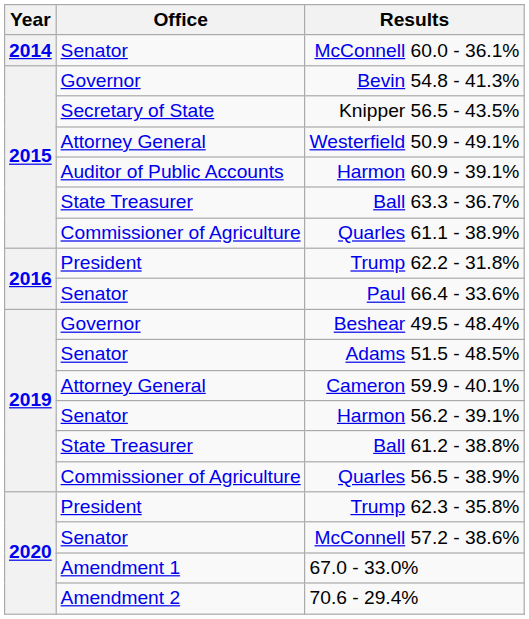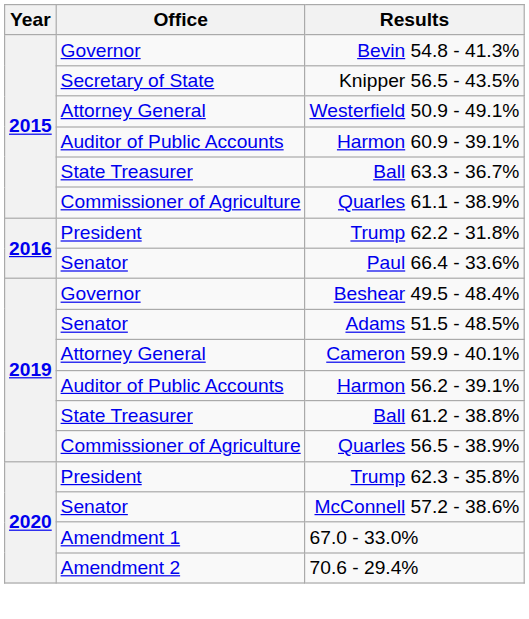- row: 2014 | Senator | McConnell 60.0 - 36.1%
Harmon 56.2 - 39.1% | Office: Senator -> Auditor of Public Accounts
